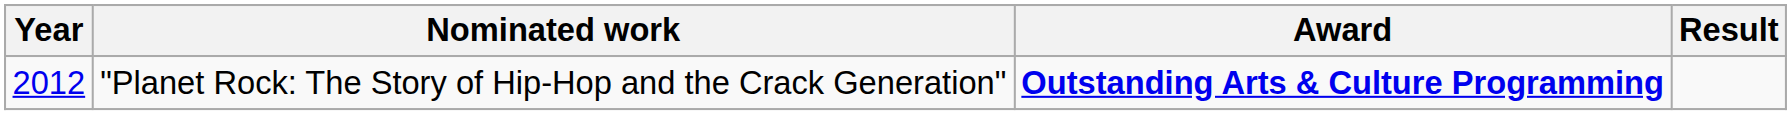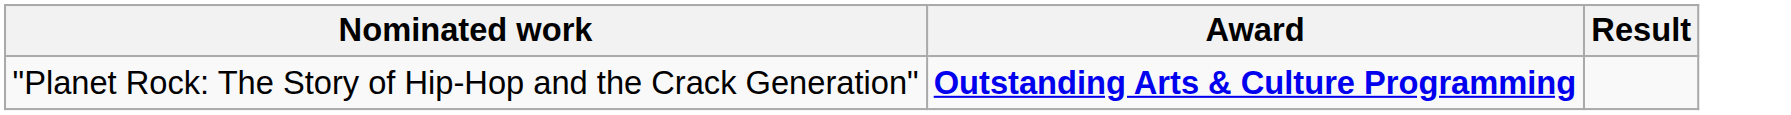- column: Year | 2012
